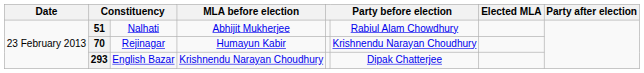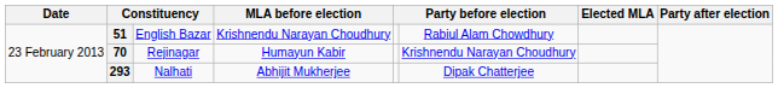51 | column 3: Nalhati -> English Bazar
51 | MLA before election: Abhijit Mukherjee -> Krishnendu Narayan Choudhury
293 | column 3: English Bazar -> Nalhati
293 | MLA before election: Krishnendu Narayan Choudhury -> Abhijit Mukherjee
